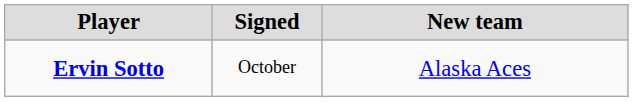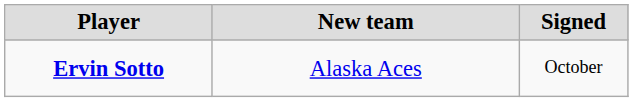columns swapped: Signed <-> New team
